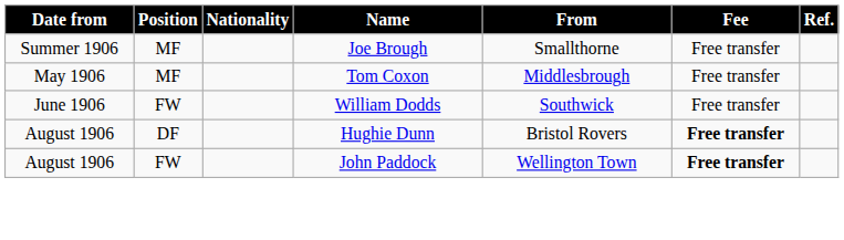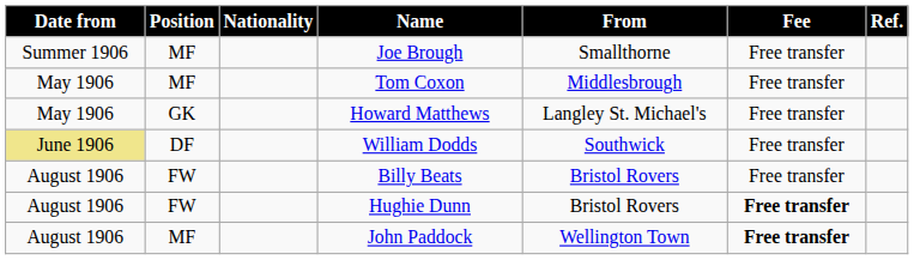+ row: May 1906 | GK | Howard Matthews | Langley St. Michael's | Free transfer
William Dodds | Date from: no background -> khaki background
William Dodds | Position: FW -> DF
+ row: August 1906 | FW | Billy Beats | Bristol Rovers | Free transfer
Hughie Dunn | Position: DF -> FW
John Paddock | Position: FW -> MF
